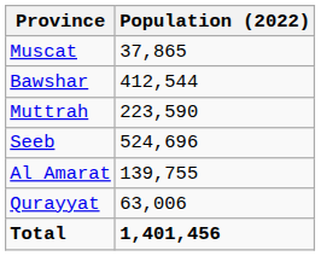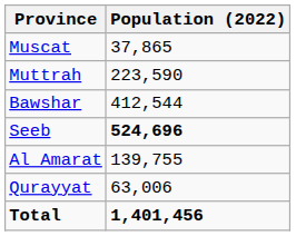rows swapped: Muttrah <-> Bawshar
Seeb | Population (2022): normal -> bold
